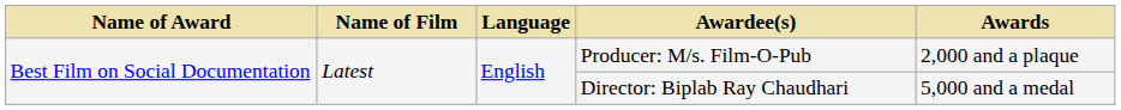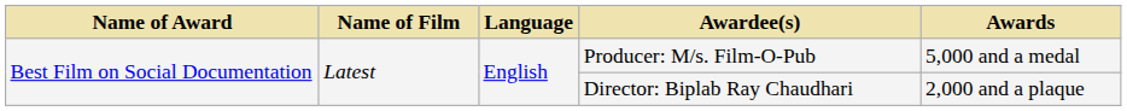Producer: M/s. Film-O-Pub | Awards: 2,000 and a plaque -> 5,000 and a medal
Director: Biplab Ray Chaudhari | Awards: 5,000 and a medal -> 2,000 and a plaque
